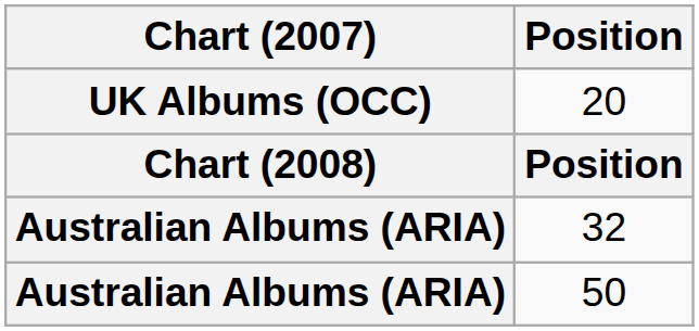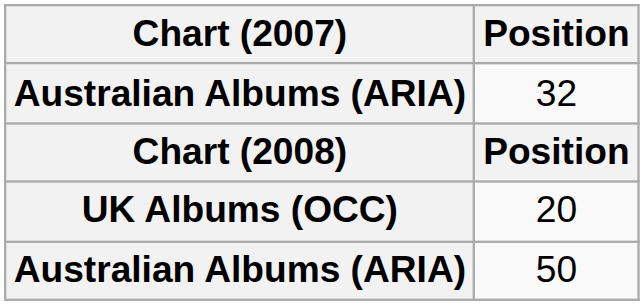rows swapped: 20 <-> 32
